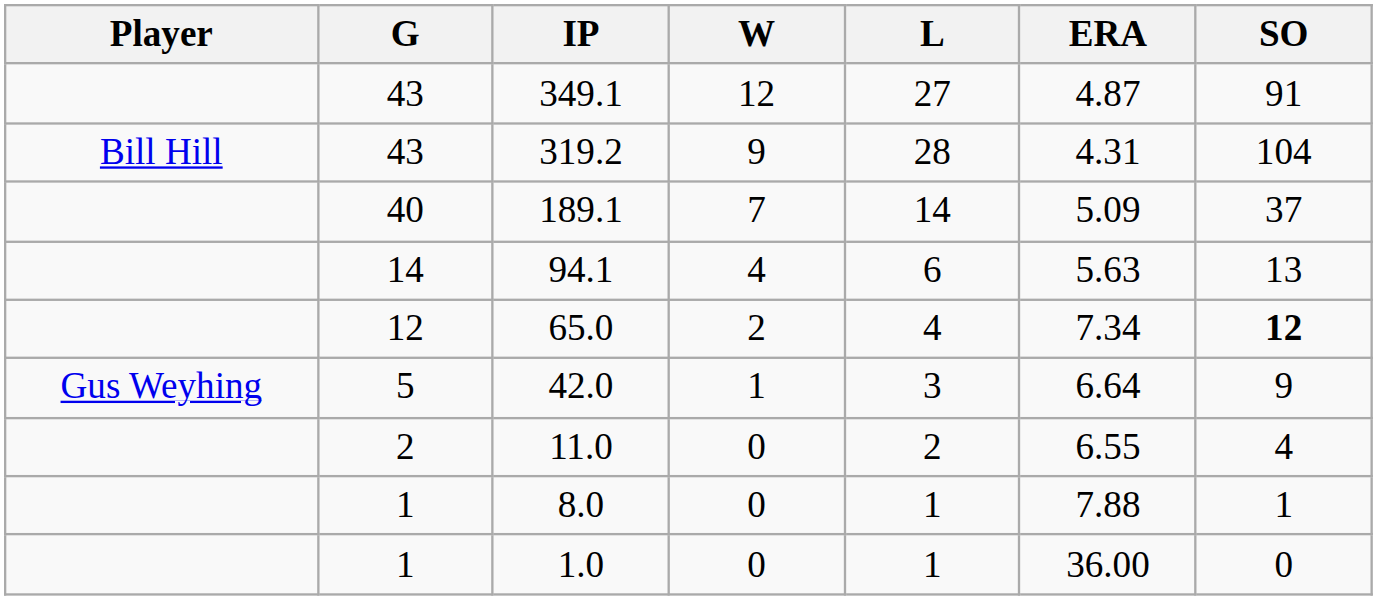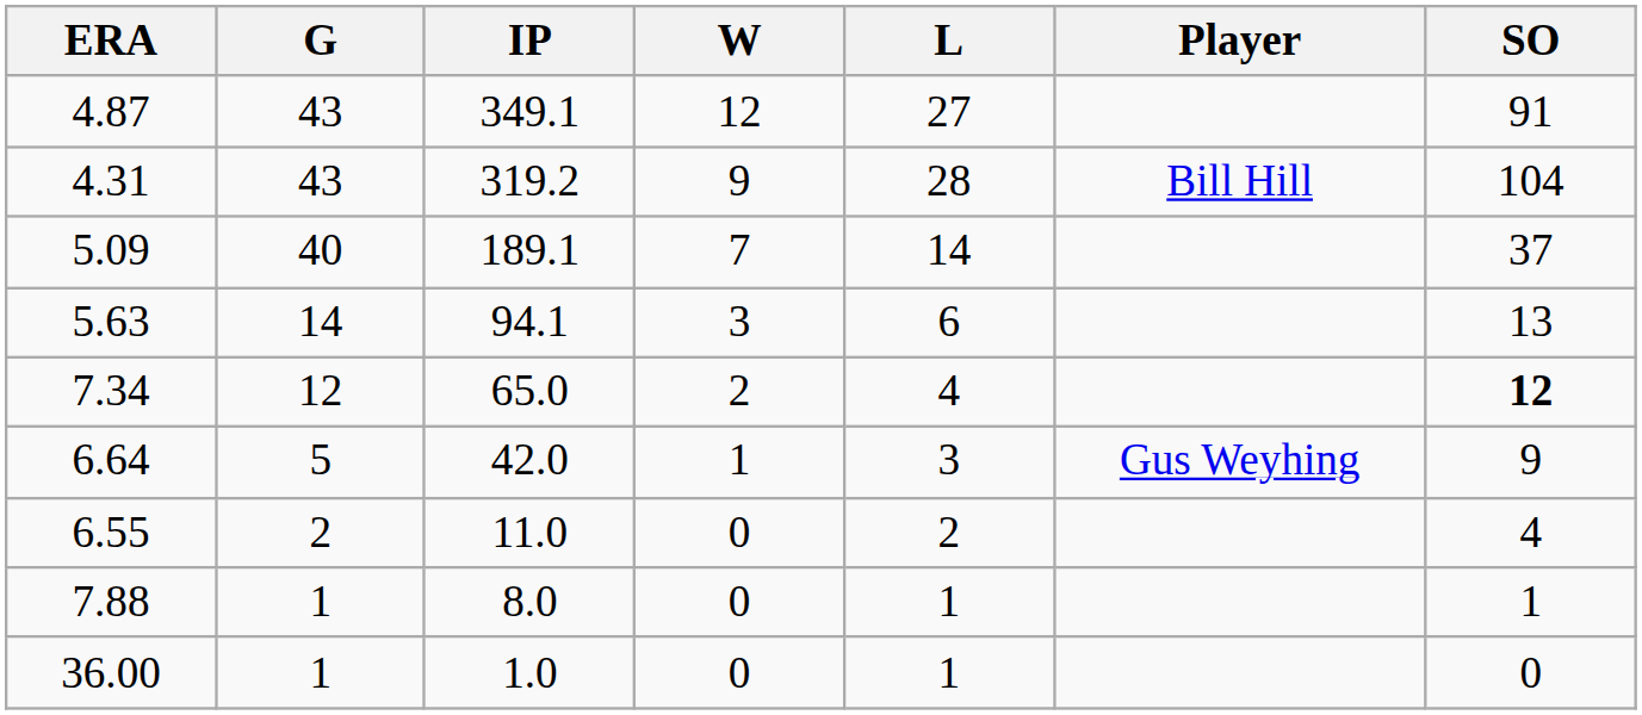columns swapped: Player <-> ERA
94.1 | W: 4 -> 3
